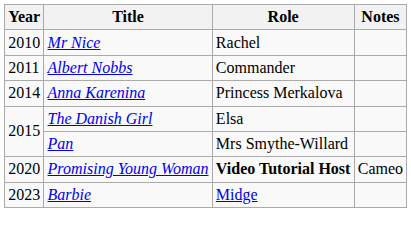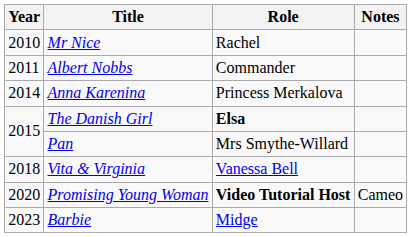The Danish Girl | Role: normal -> bold
+ row: 2018 | Vita & Virginia | Vanessa Bell
